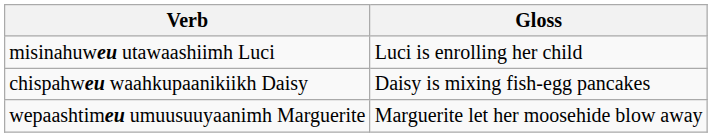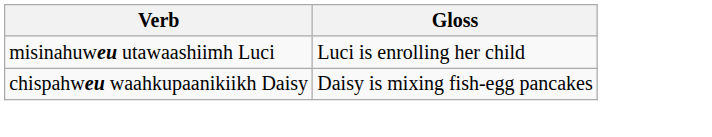- row: wepaashtimeu umuusuuyaanimh Marguerite | Marguerite let her moosehide blow away
